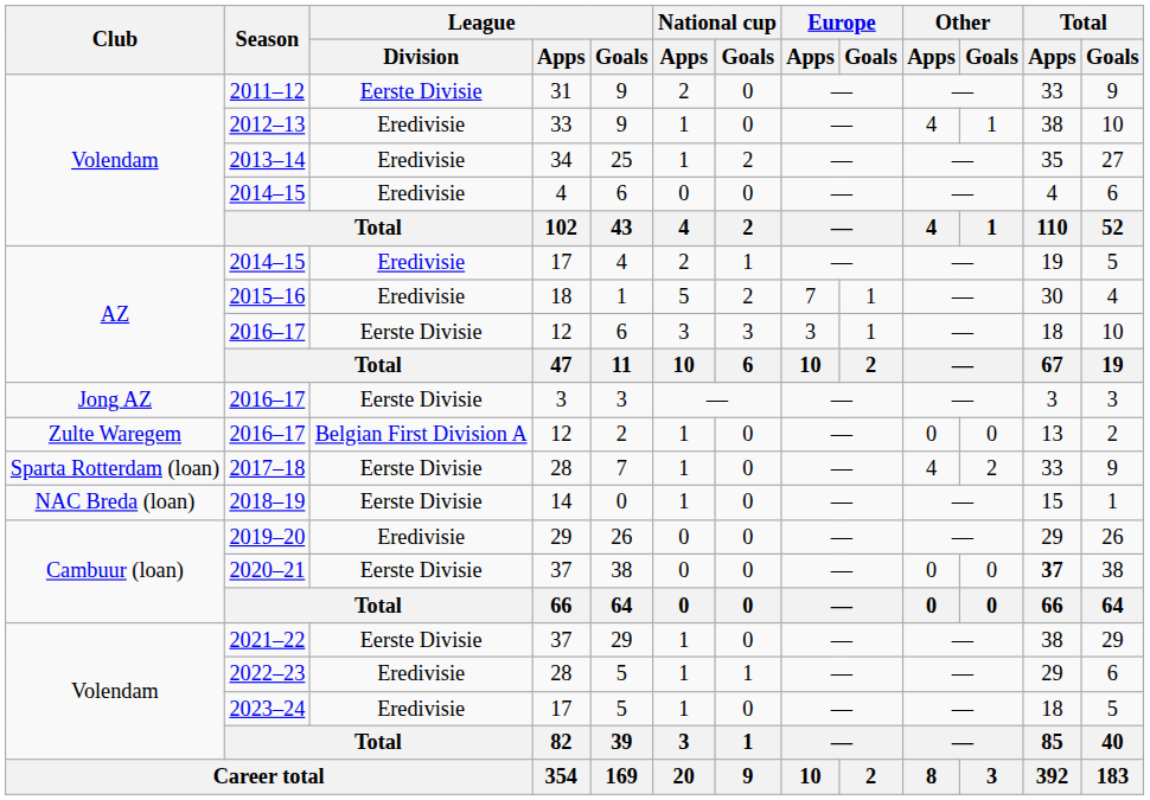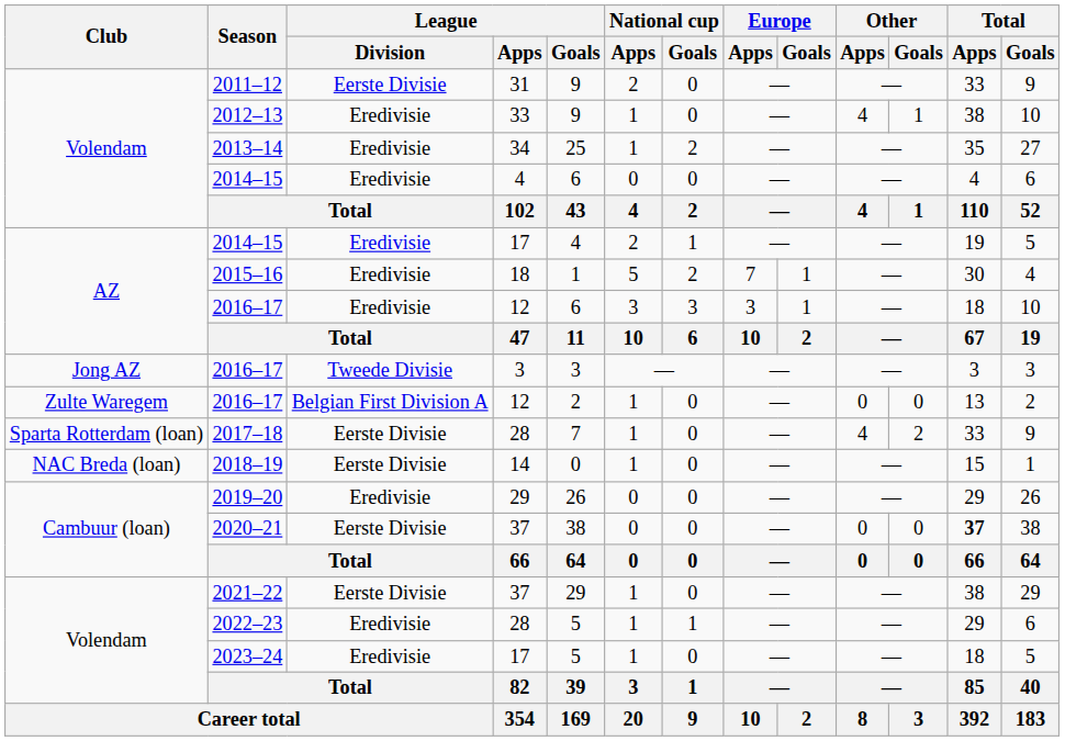AZ / 2016–17 | League / Division: Eerste Divisie -> Eredivisie
Jong AZ / 2016–17 | League / Division: Eerste Divisie -> Tweede Divisie
